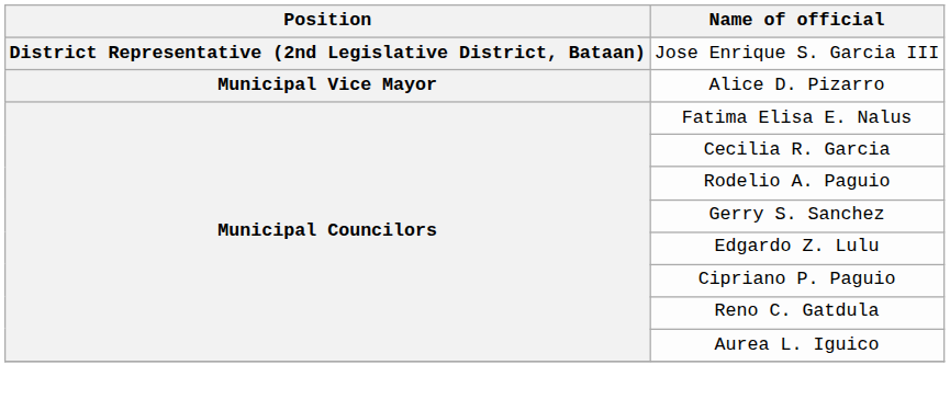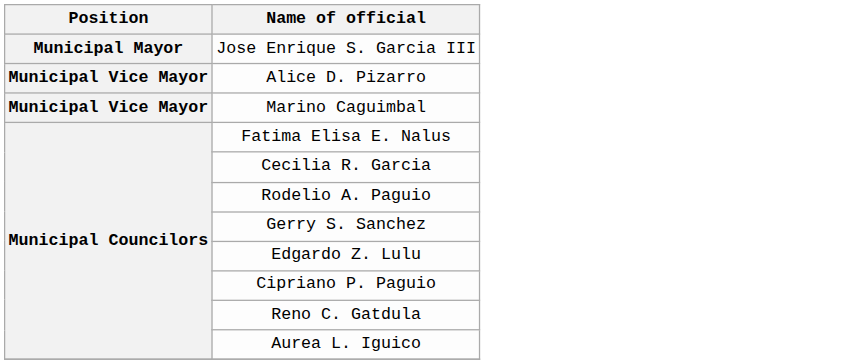Jose Enrique S. Garcia III | Position: District Representative (2nd Legislative District, Bataan) -> Municipal Mayor
+ row: Municipal Vice Mayor | Marino Caguimbal
